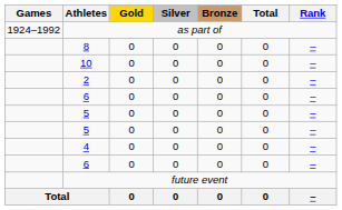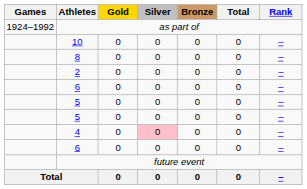rows swapped: 10 <-> 8
4 | Silver: no background -> pink background
